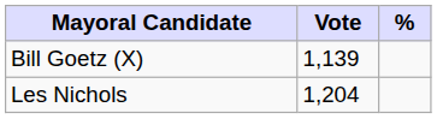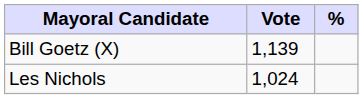Les Nichols | Vote: 1,204 -> 1,024
